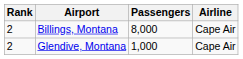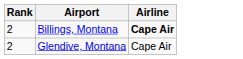- column: Passengers | 8,000 | 1,000
Billings, Montana | Airline: normal -> bold
